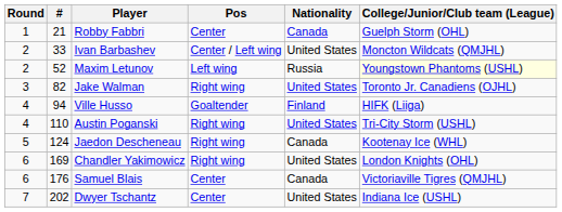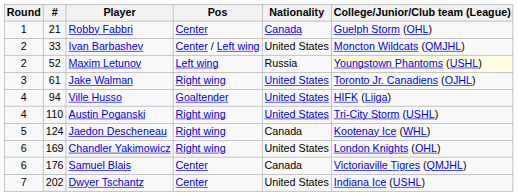Jake Walman | #: 82 -> 61
Ville Husso | Nationality: Finland -> United States
